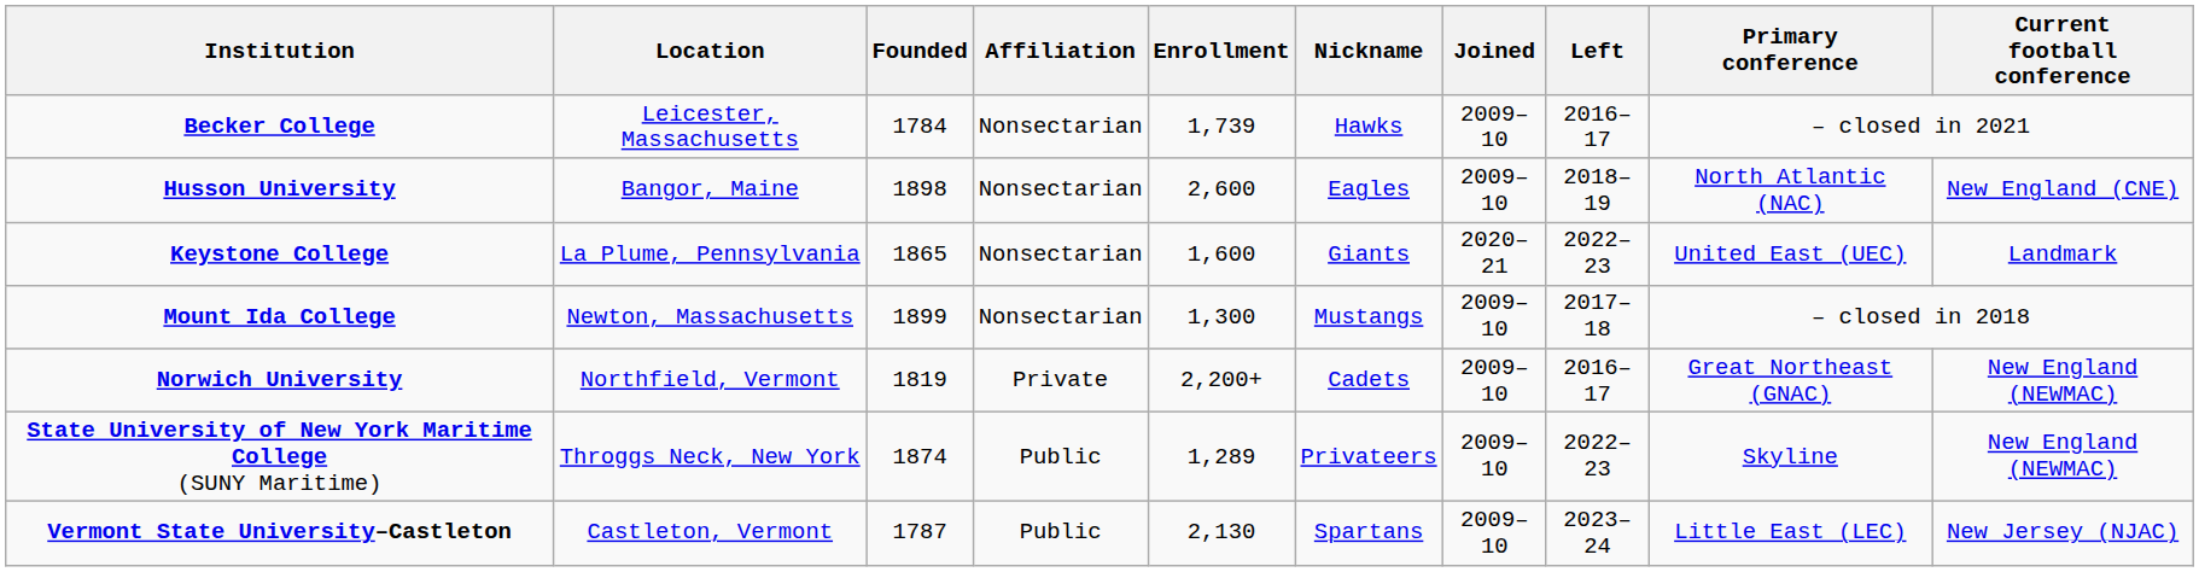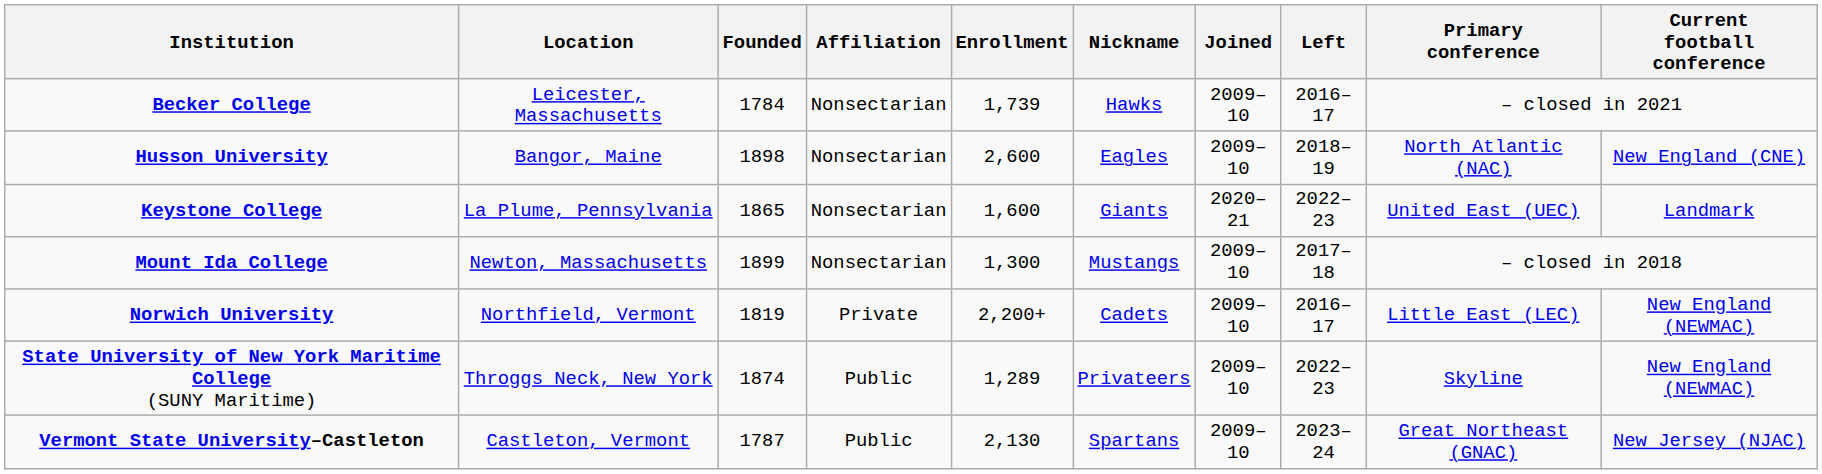Norwich University | Primary conference: Great Northeast (GNAC) -> Little East (LEC)
Vermont State University–Castleton | Primary conference: Little East (LEC) -> Great Northeast (GNAC)
